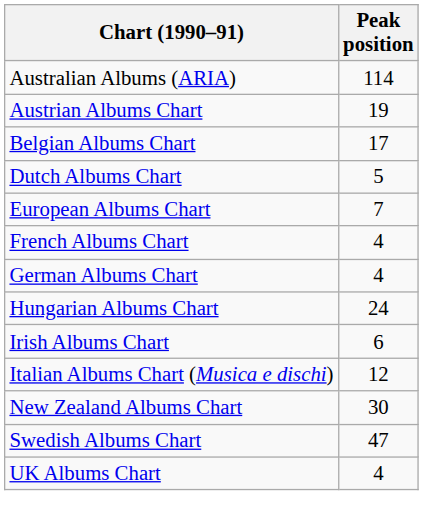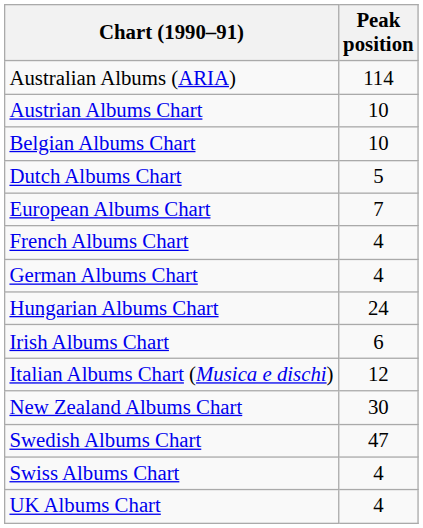Austrian Albums Chart | Peak position: 19 -> 10
Belgian Albums Chart | Peak position: 17 -> 10
+ row: Swiss Albums Chart | 4
